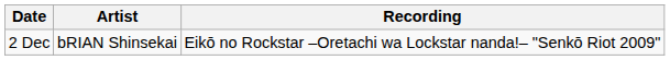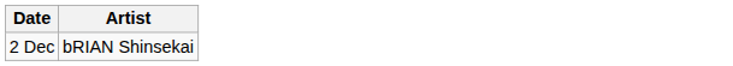- column: Recording | Eikō no Rockstar –Oretachi wa Lockstar nanda!– "Senkō Riot 2009"
